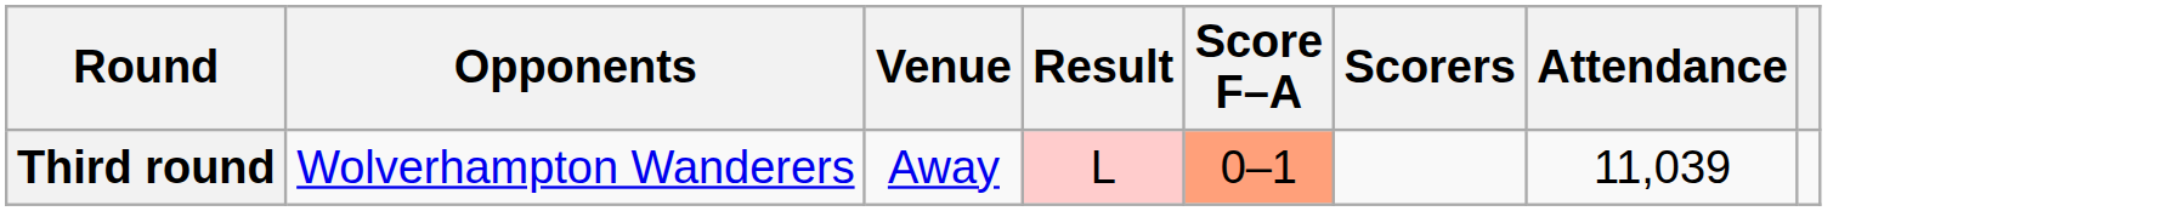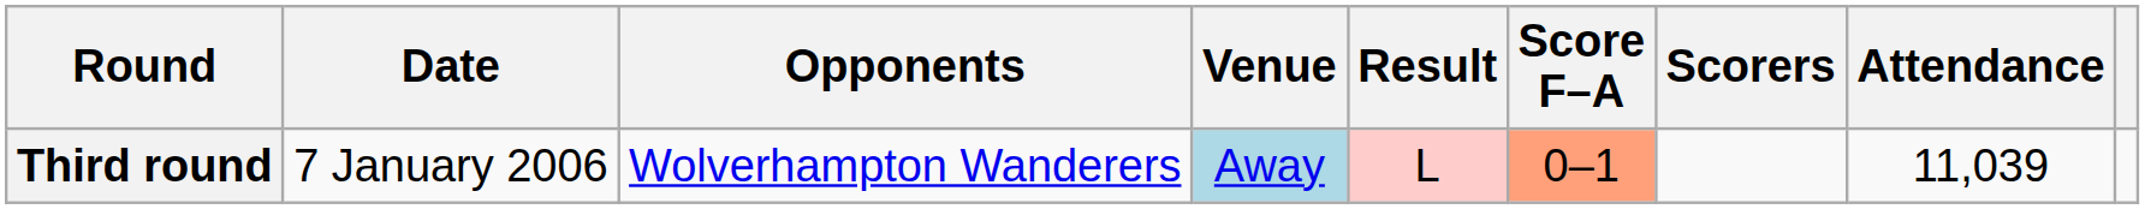+ column: Date | 7 January 2006
Third round | Venue: no background -> lightblue background
